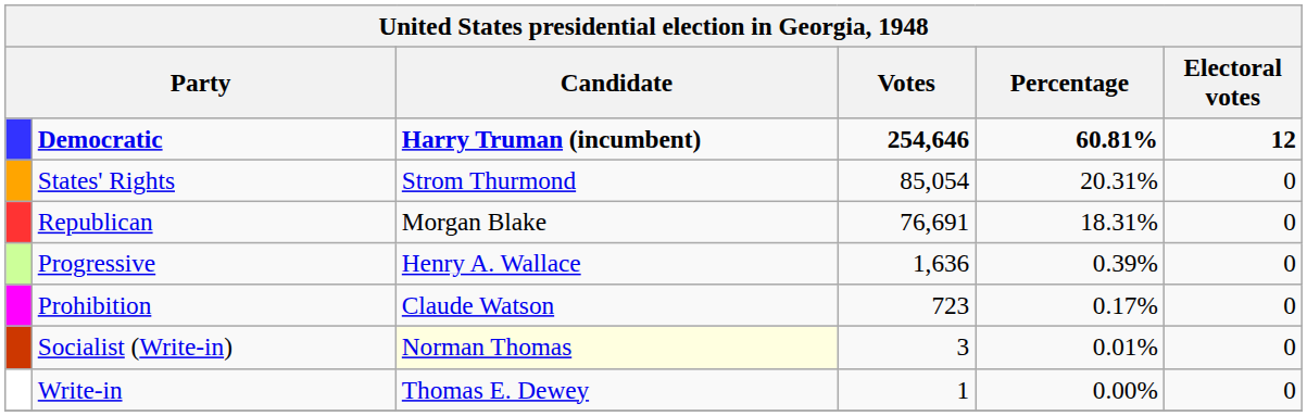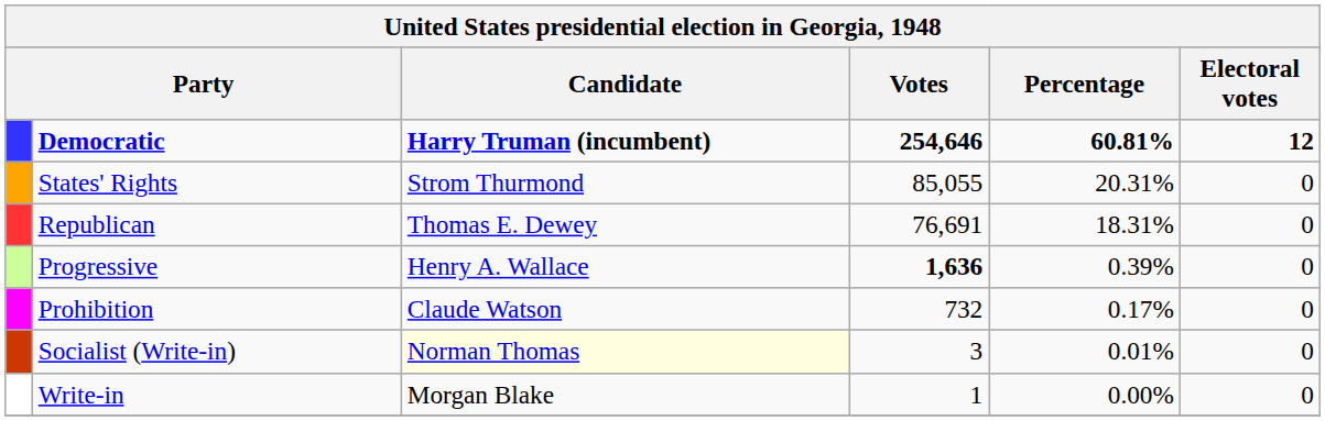States' Rights | Votes: 85,054 -> 85,055
Republican | Candidate: Morgan Blake -> Thomas E. Dewey
Progressive | Votes: normal -> bold
Prohibition | Votes: 723 -> 732
Write-in | Candidate: Thomas E. Dewey -> Morgan Blake
